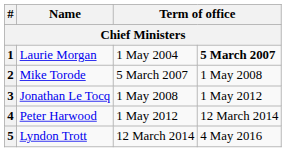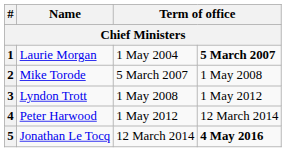3 | Name: Jonathan Le Tocq -> Lyndon Trott
5 | Name: Lyndon Trott -> Jonathan Le Tocq
5 | column 4: normal -> bold
